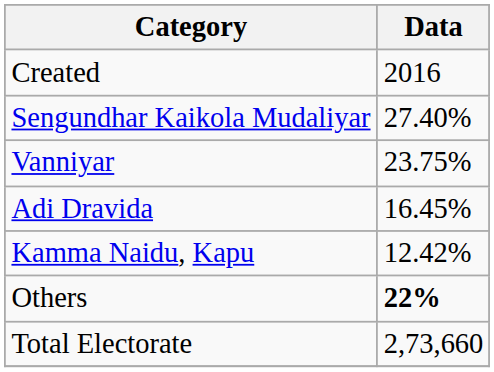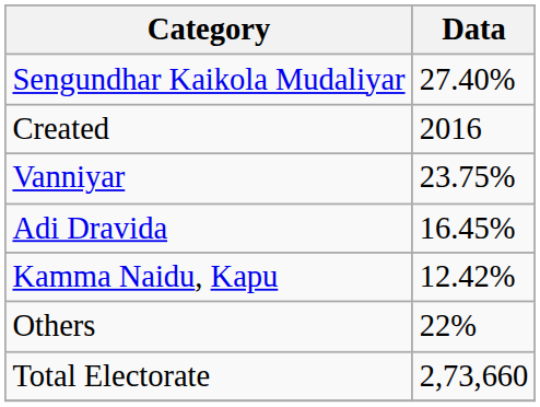rows swapped: Created <-> Sengundhar Kaikola Mudaliyar
Others | Data: bold -> normal
